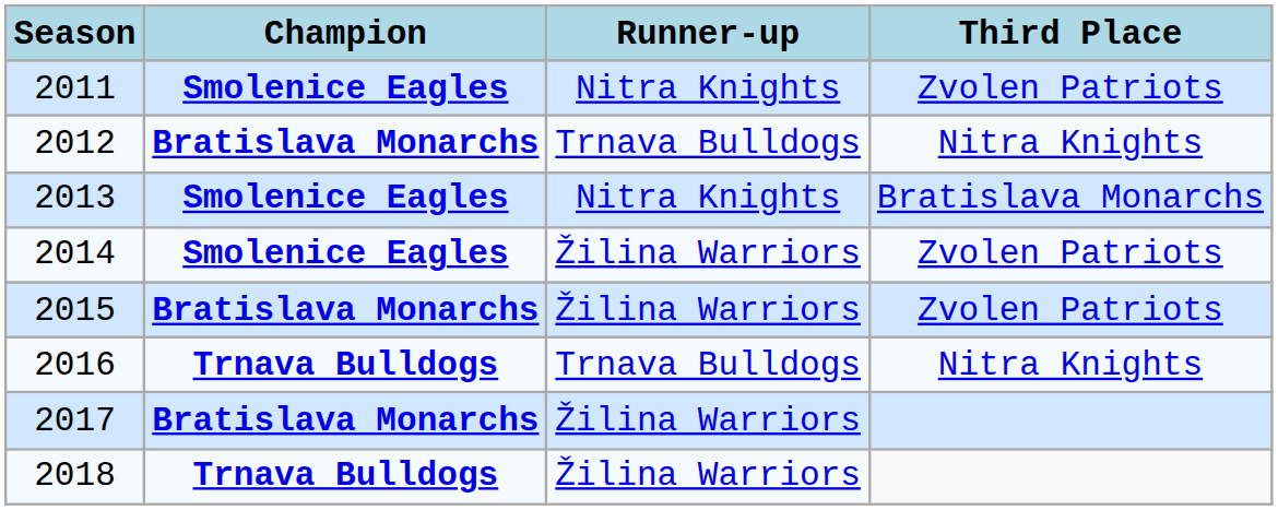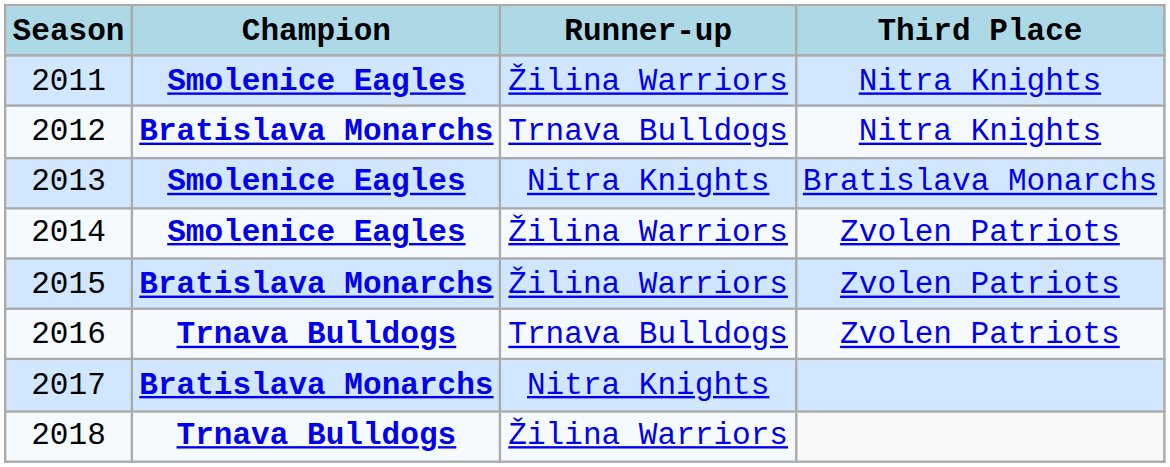2011 | Runner-up: Nitra Knights -> Žilina Warriors
2011 | Third Place: Zvolen Patriots -> Nitra Knights
2016 | Third Place: Nitra Knights -> Zvolen Patriots
2017 | Runner-up: Žilina Warriors -> Nitra Knights
